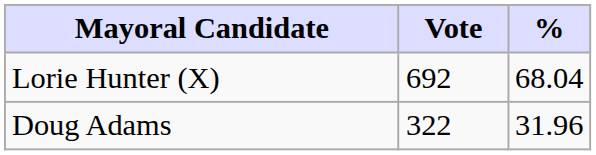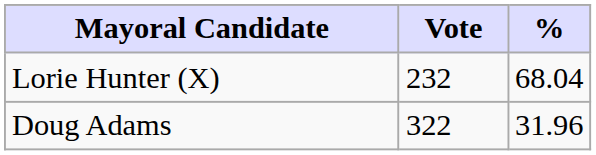Lorie Hunter (X) | Vote: 692 -> 232
